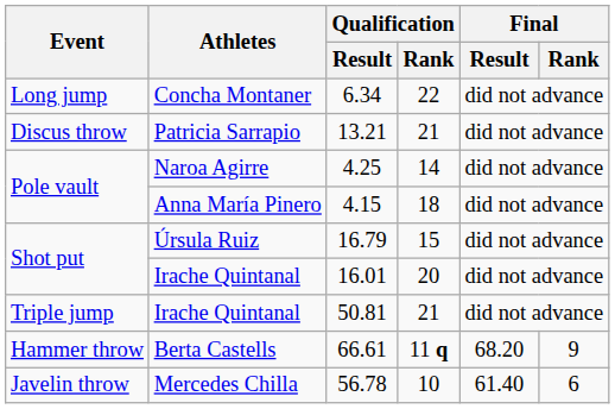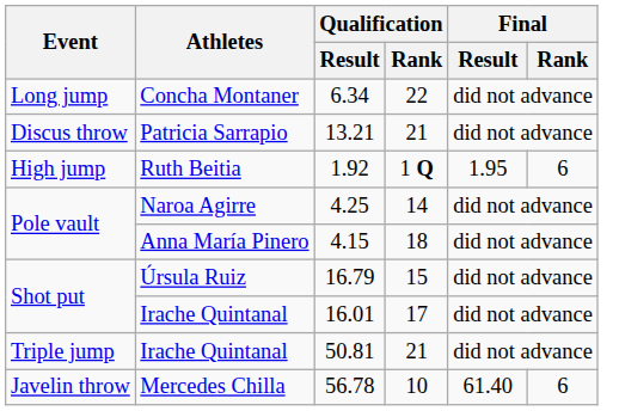+ row: High jump | Ruth Beitia | 1.92 | 1 Q | 1.95 | 6
Irache Quintanal / 16.01 | Qualification / Rank: 20 -> 17
- row: Hammer throw | Berta Castells | 66.61 | 11 q | 68.20 | 9
